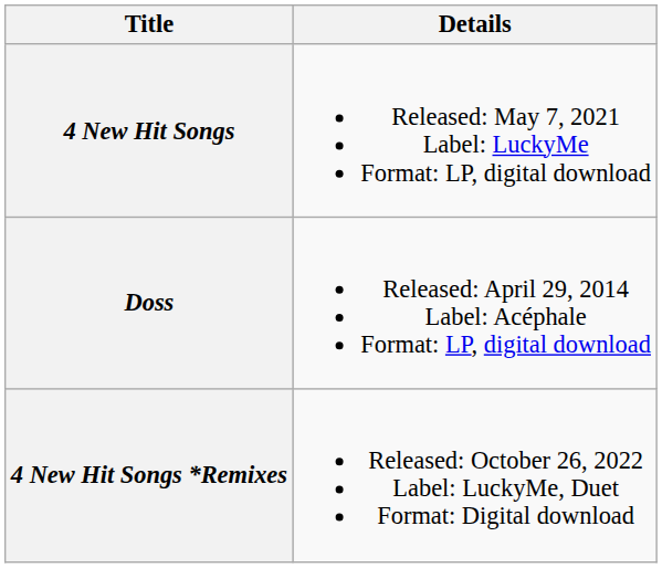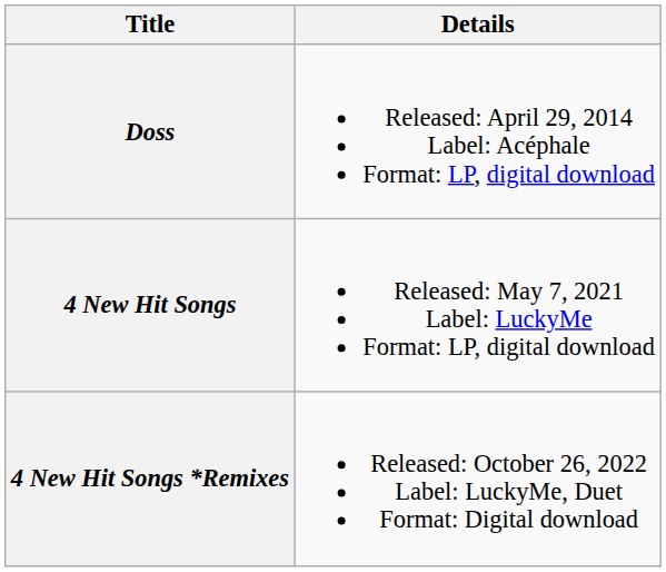rows swapped: Doss <-> 4 New Hit Songs
